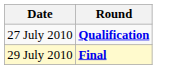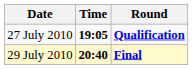+ column: Time | 19:05 | 20:40
